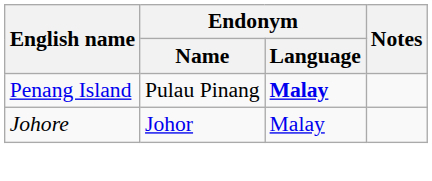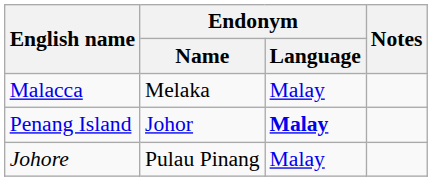+ row: Malacca | Melaka | Malay
Penang Island | Endonym / Name: Pulau Pinang -> Johor
Johore | Endonym / Name: Johor -> Pulau Pinang
